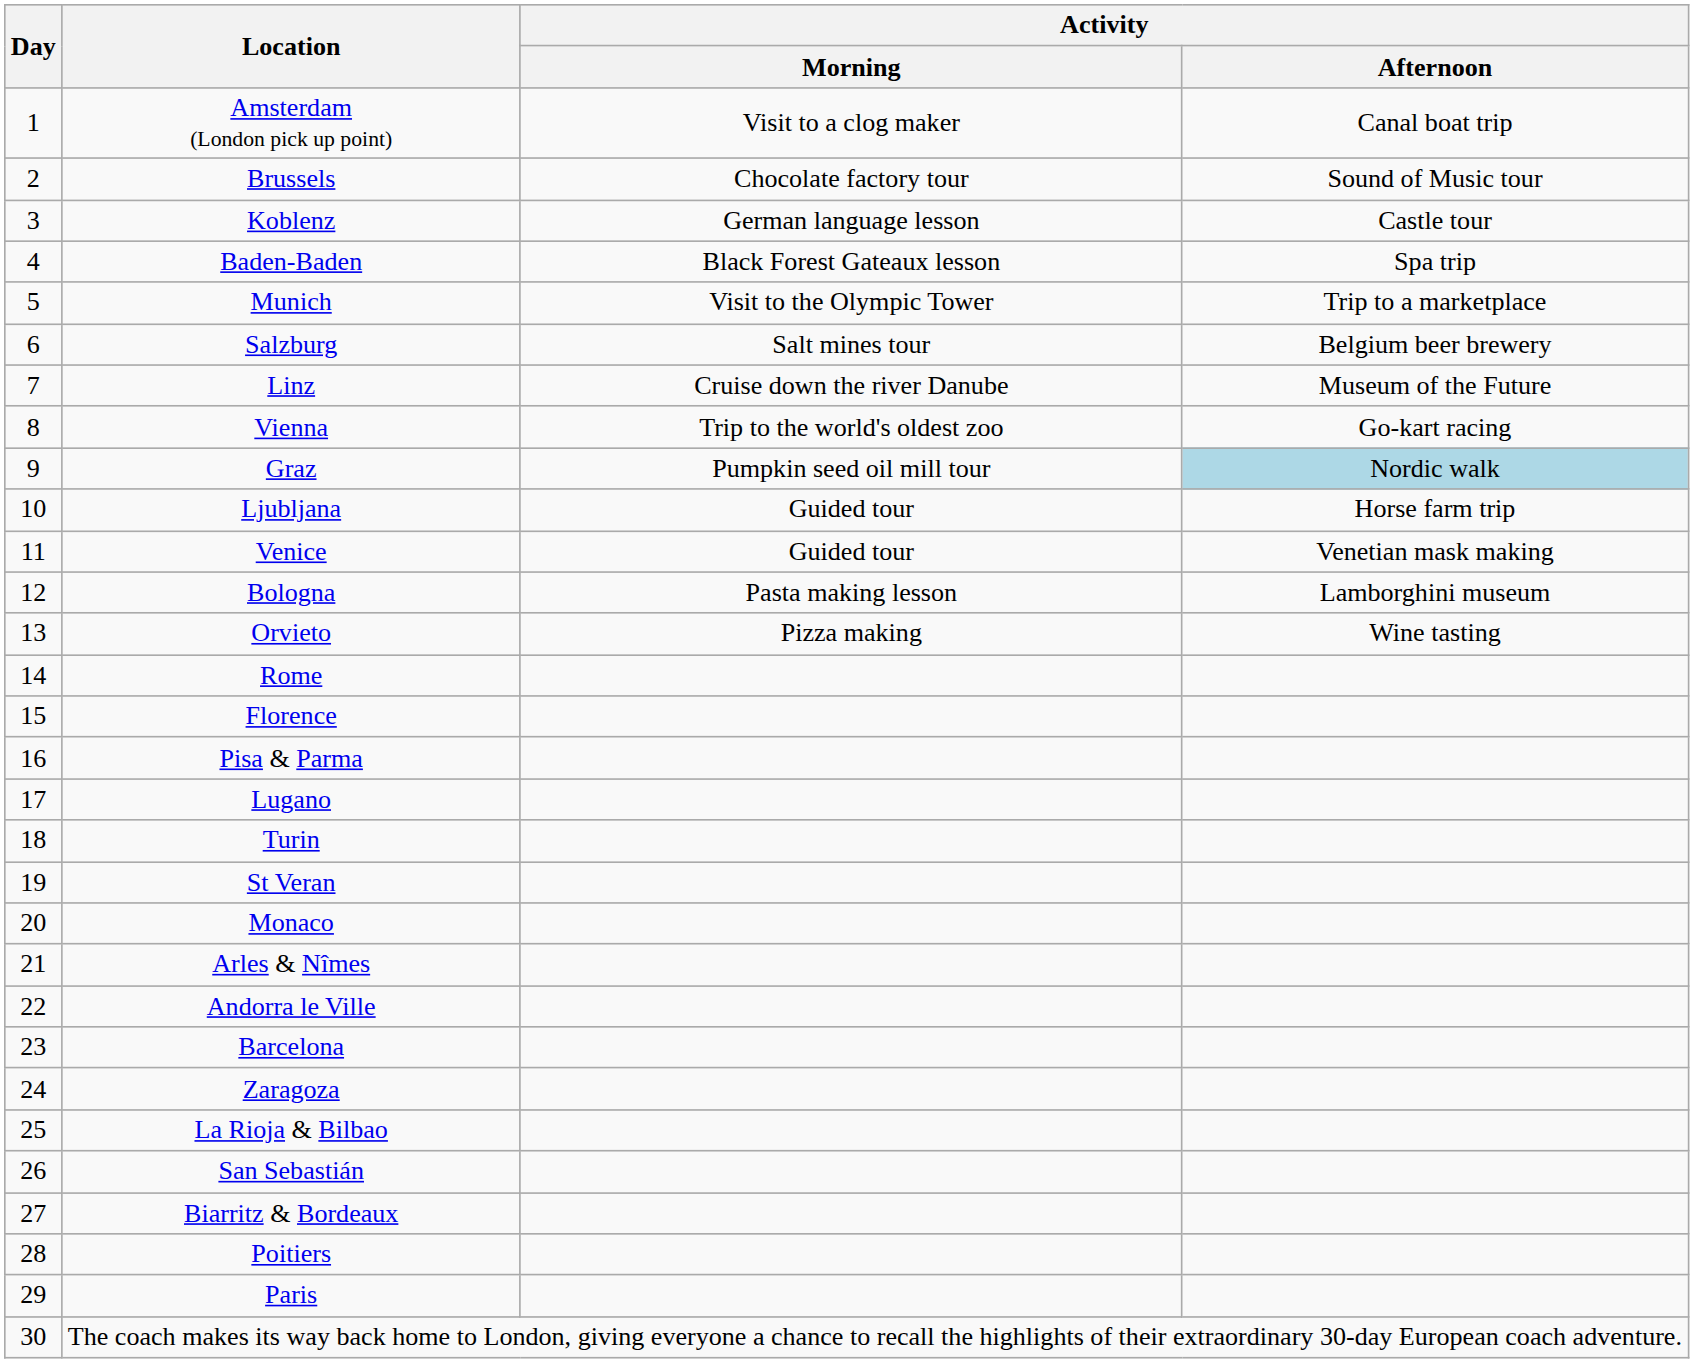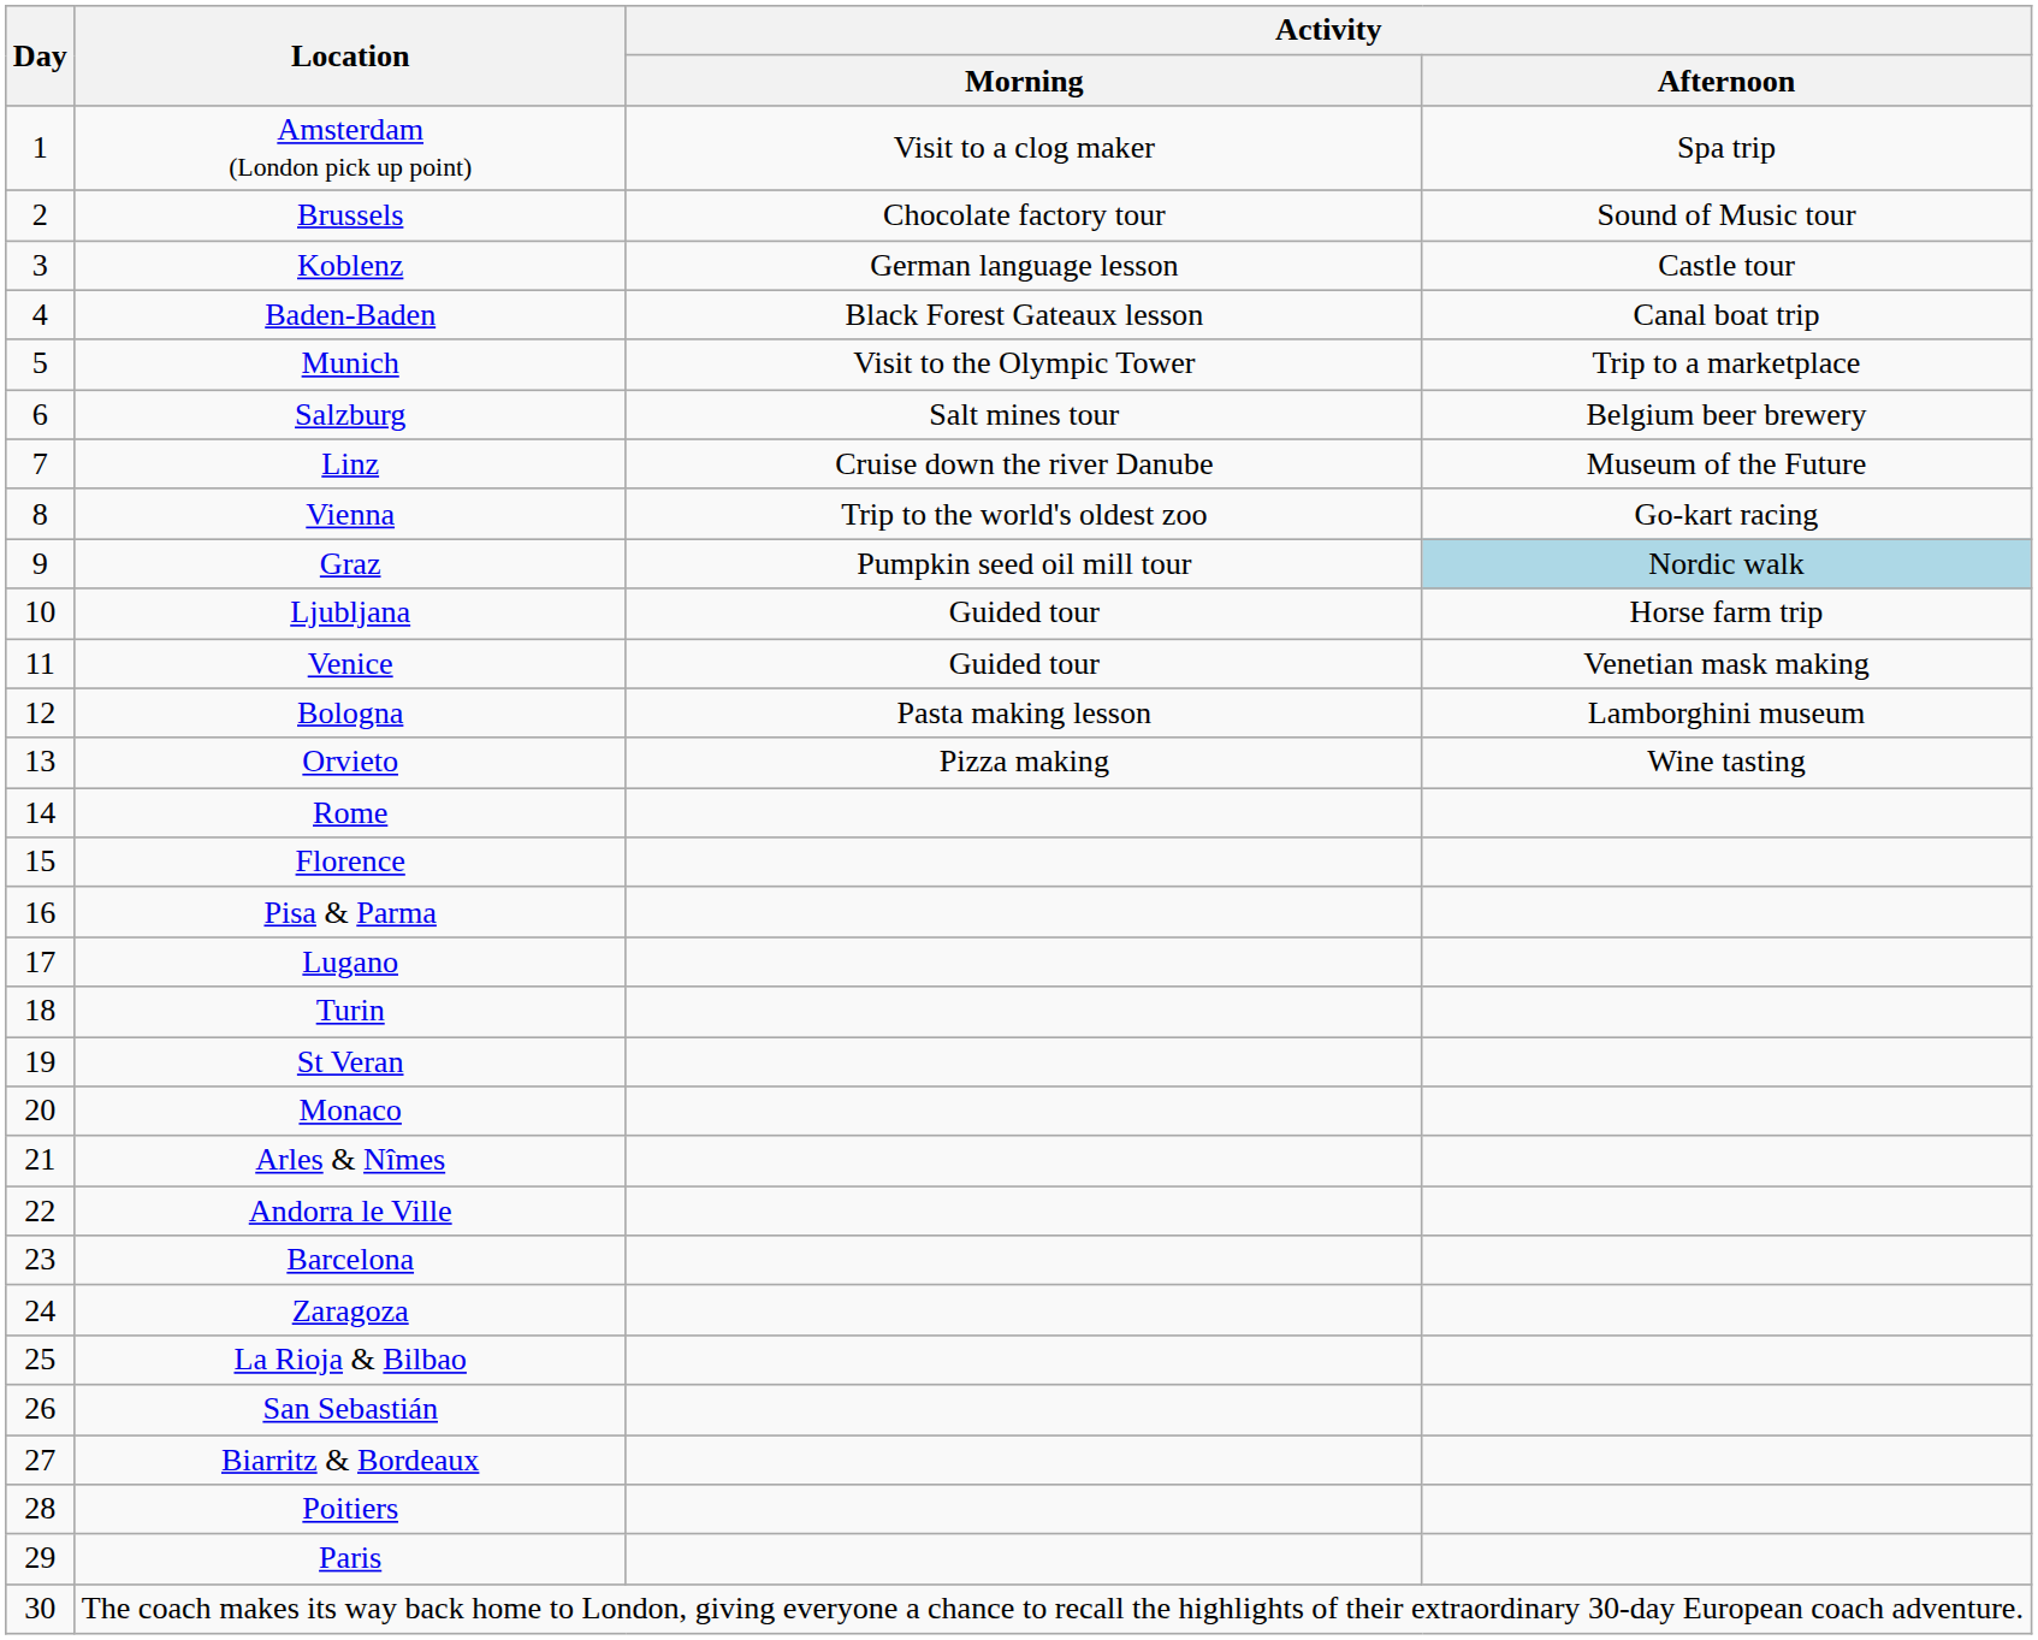Amsterdam (London pick up point) | Activity / Afternoon: Canal boat trip -> Spa trip
Baden-Baden | Activity / Afternoon: Spa trip -> Canal boat trip
